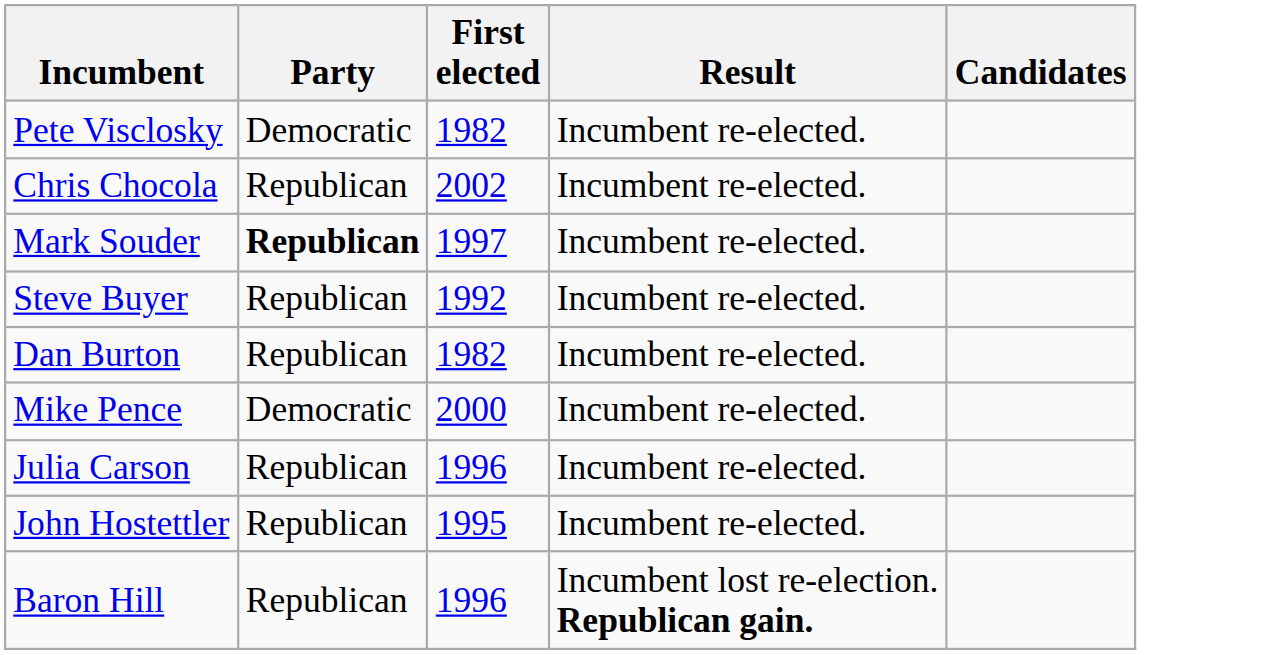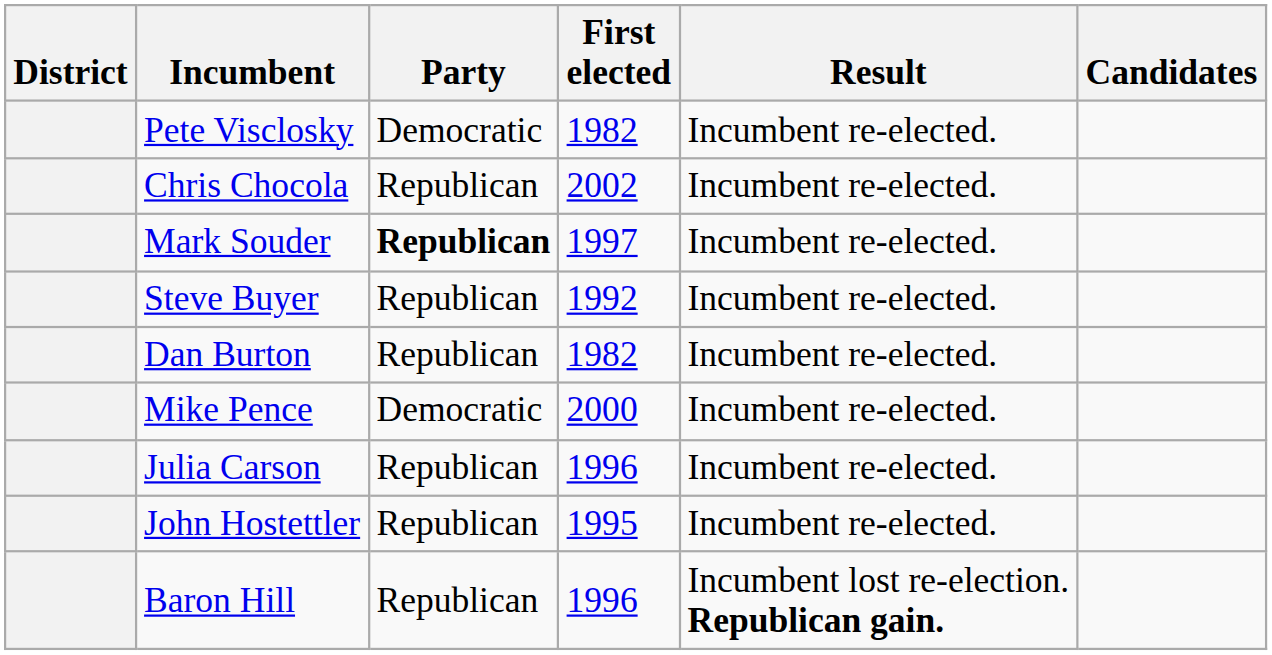+ column: District
